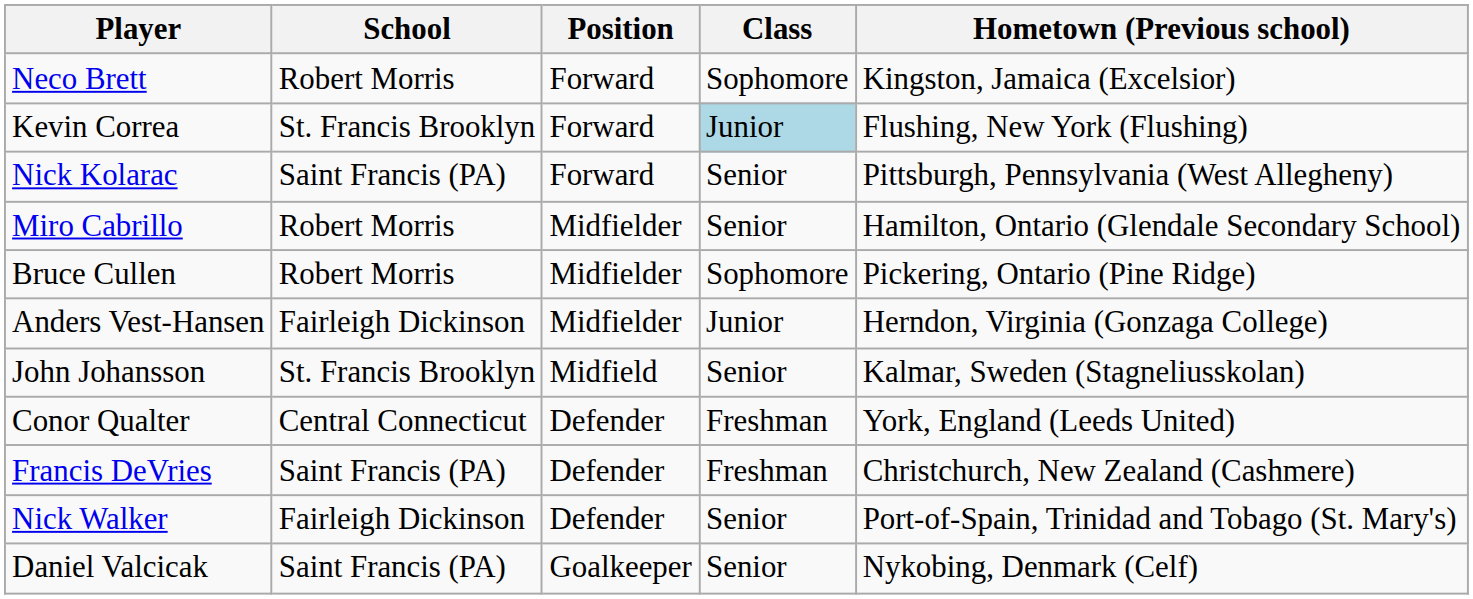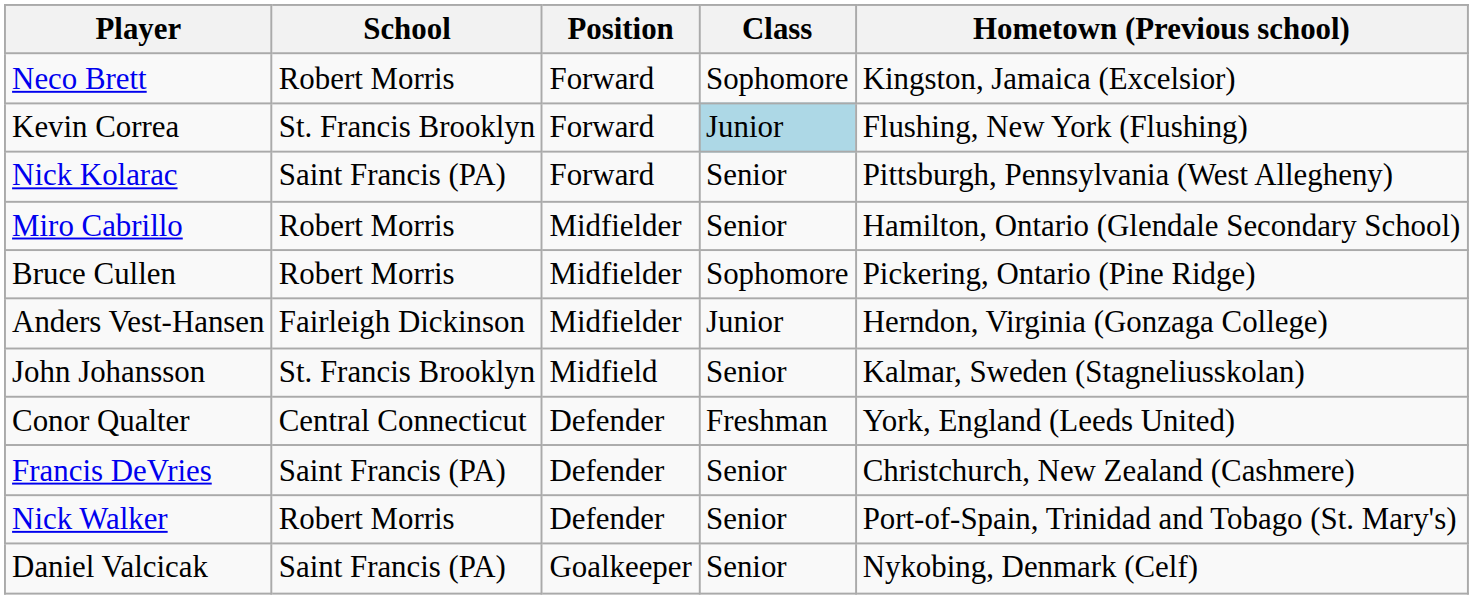Francis DeVries | Class: Freshman -> Senior
Nick Walker | School: Fairleigh Dickinson -> Robert Morris
